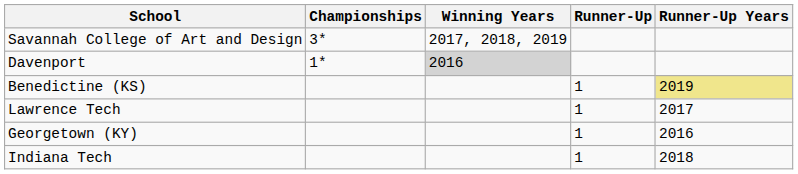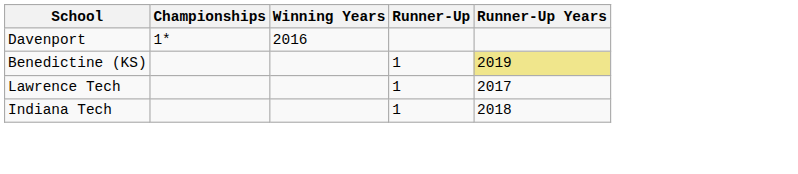- row: Savannah College of Art and Design | 3* | 2017, 2018, 2019
Davenport | Winning Years: lightgrey background -> no background
- row: Georgetown (KY) | 1 | 2016
